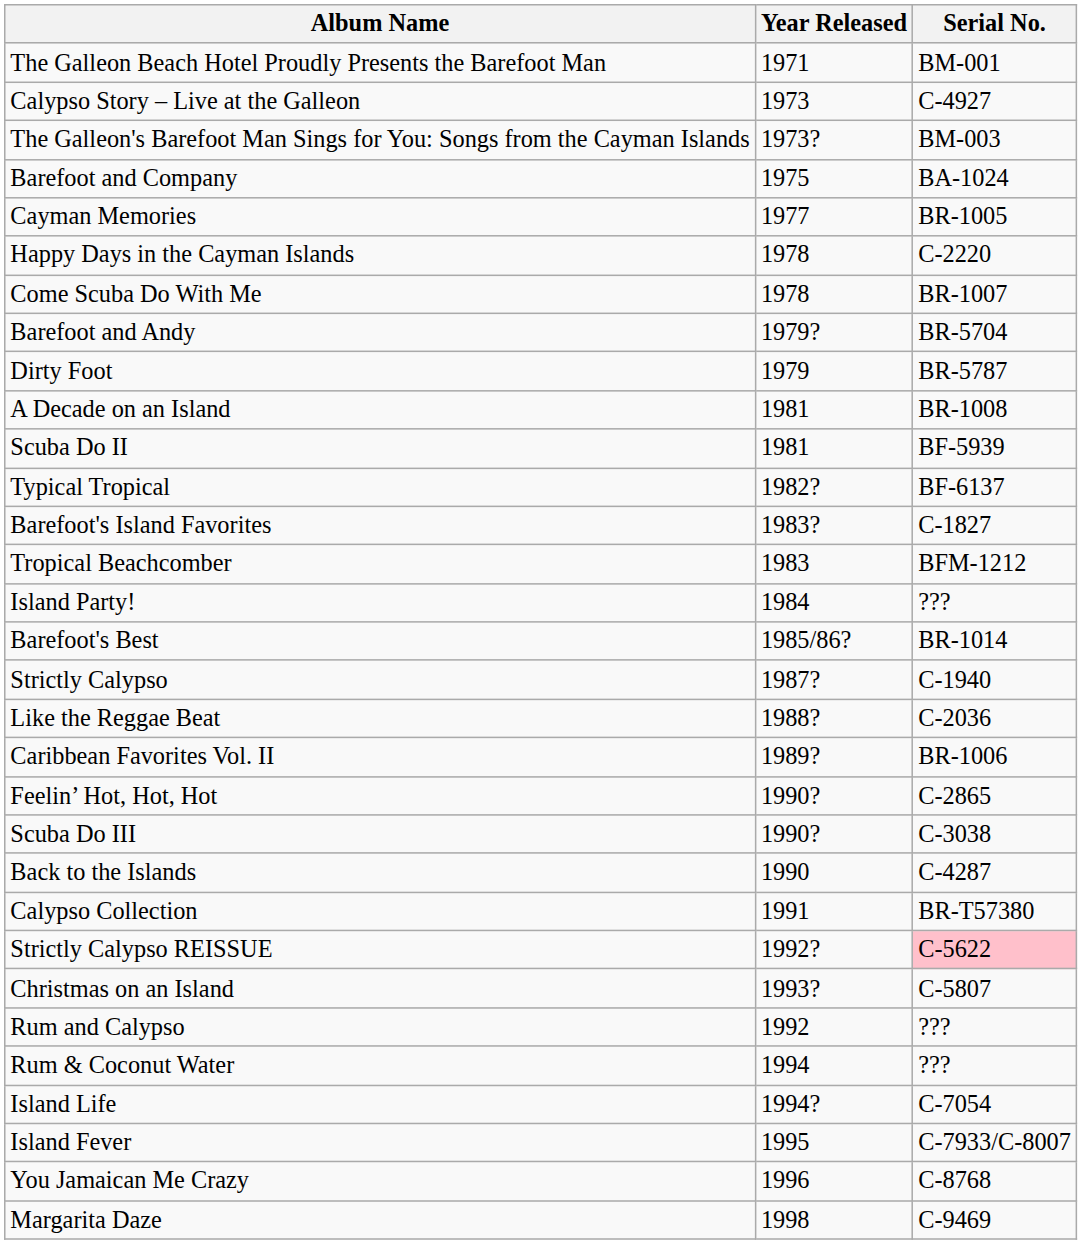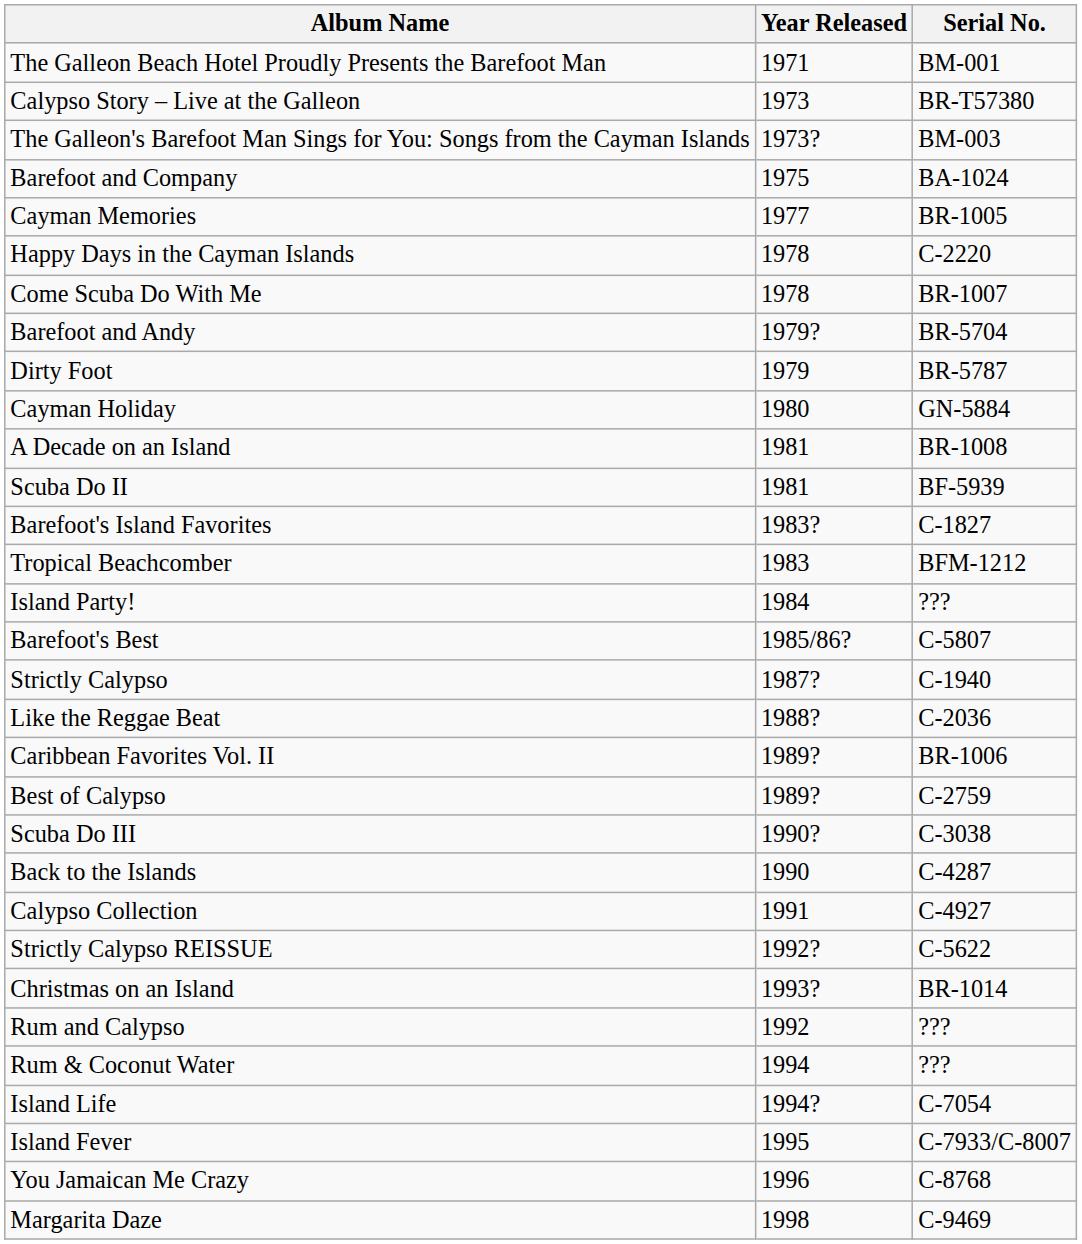Calypso Story – Live at the Galleon | Serial No.: C-4927 -> BR-T57380
+ row: Cayman Holiday | 1980 | GN-5884
- row: Typical Tropical | 1982? | BF-6137
Barefoot's Best | Serial No.: BR-1014 -> C-5807
+ row: Best of Calypso | 1989? | C-2759
- row: Feelin’ Hot, Hot, Hot | 1990? | C-2865
Calypso Collection | Serial No.: BR-T57380 -> C-4927
Strictly Calypso REISSUE | Serial No.: pink background -> no background
Christmas on an Island | Serial No.: C-5807 -> BR-1014
